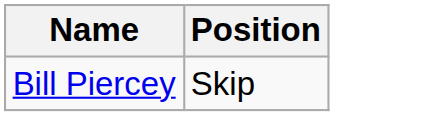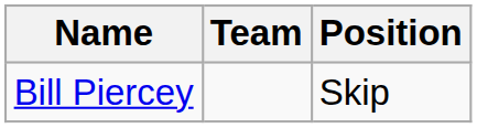+ column: Team
